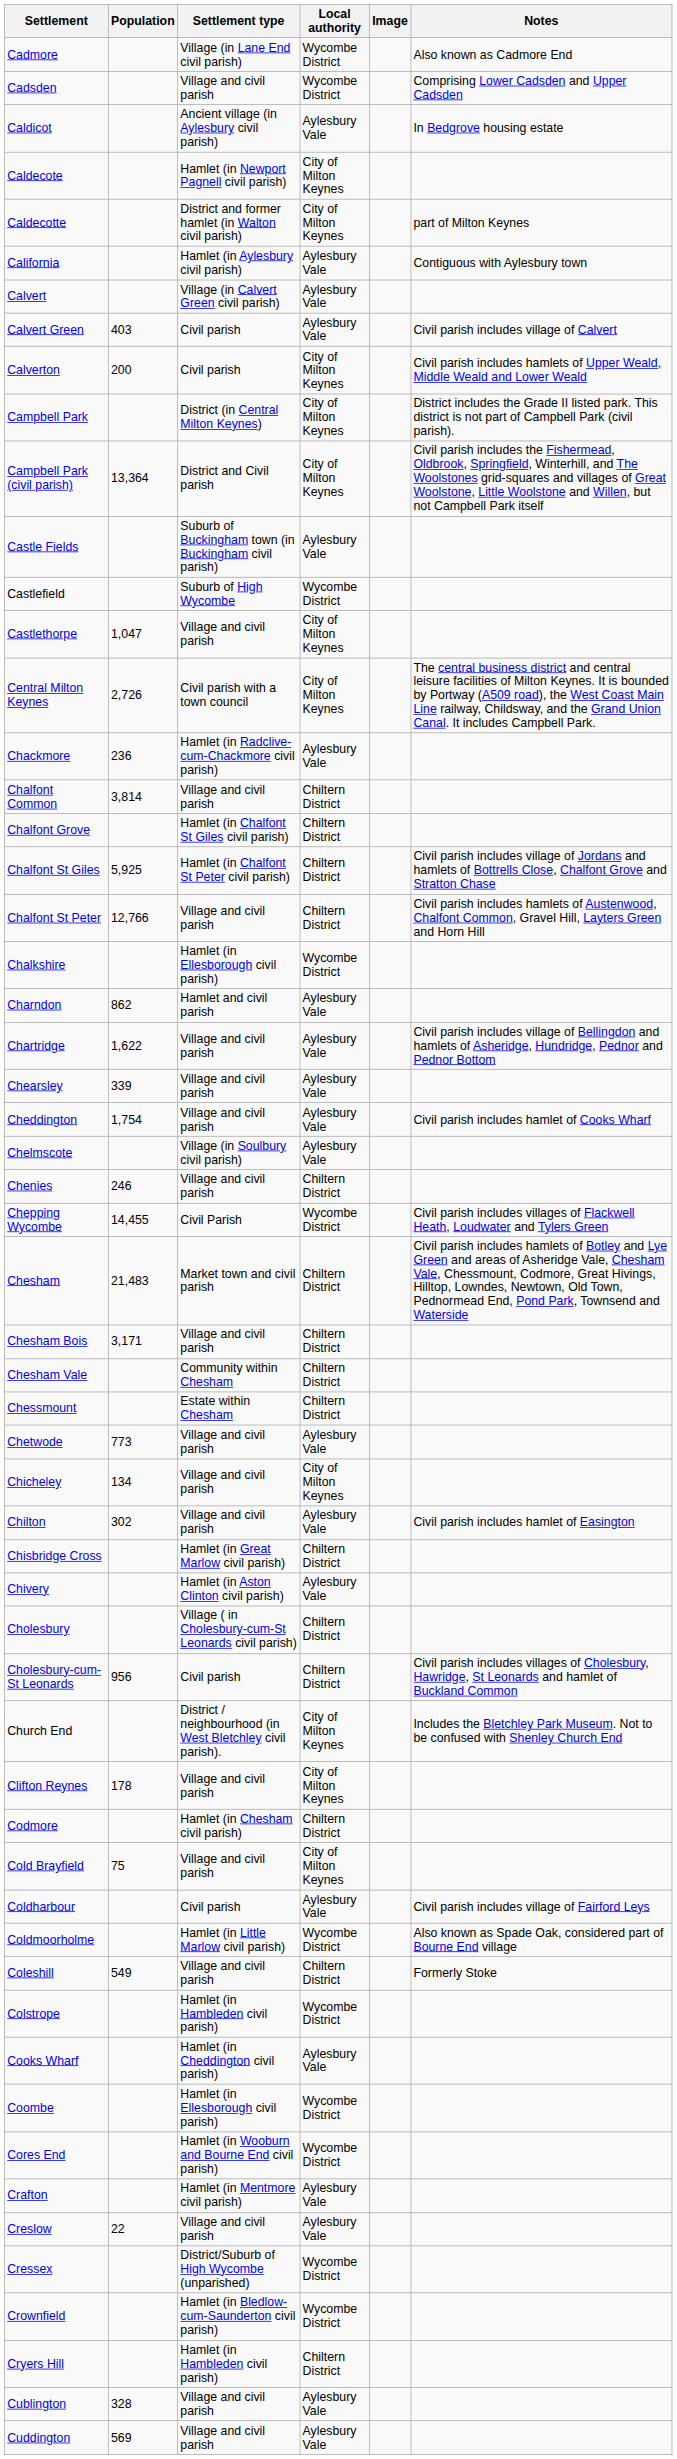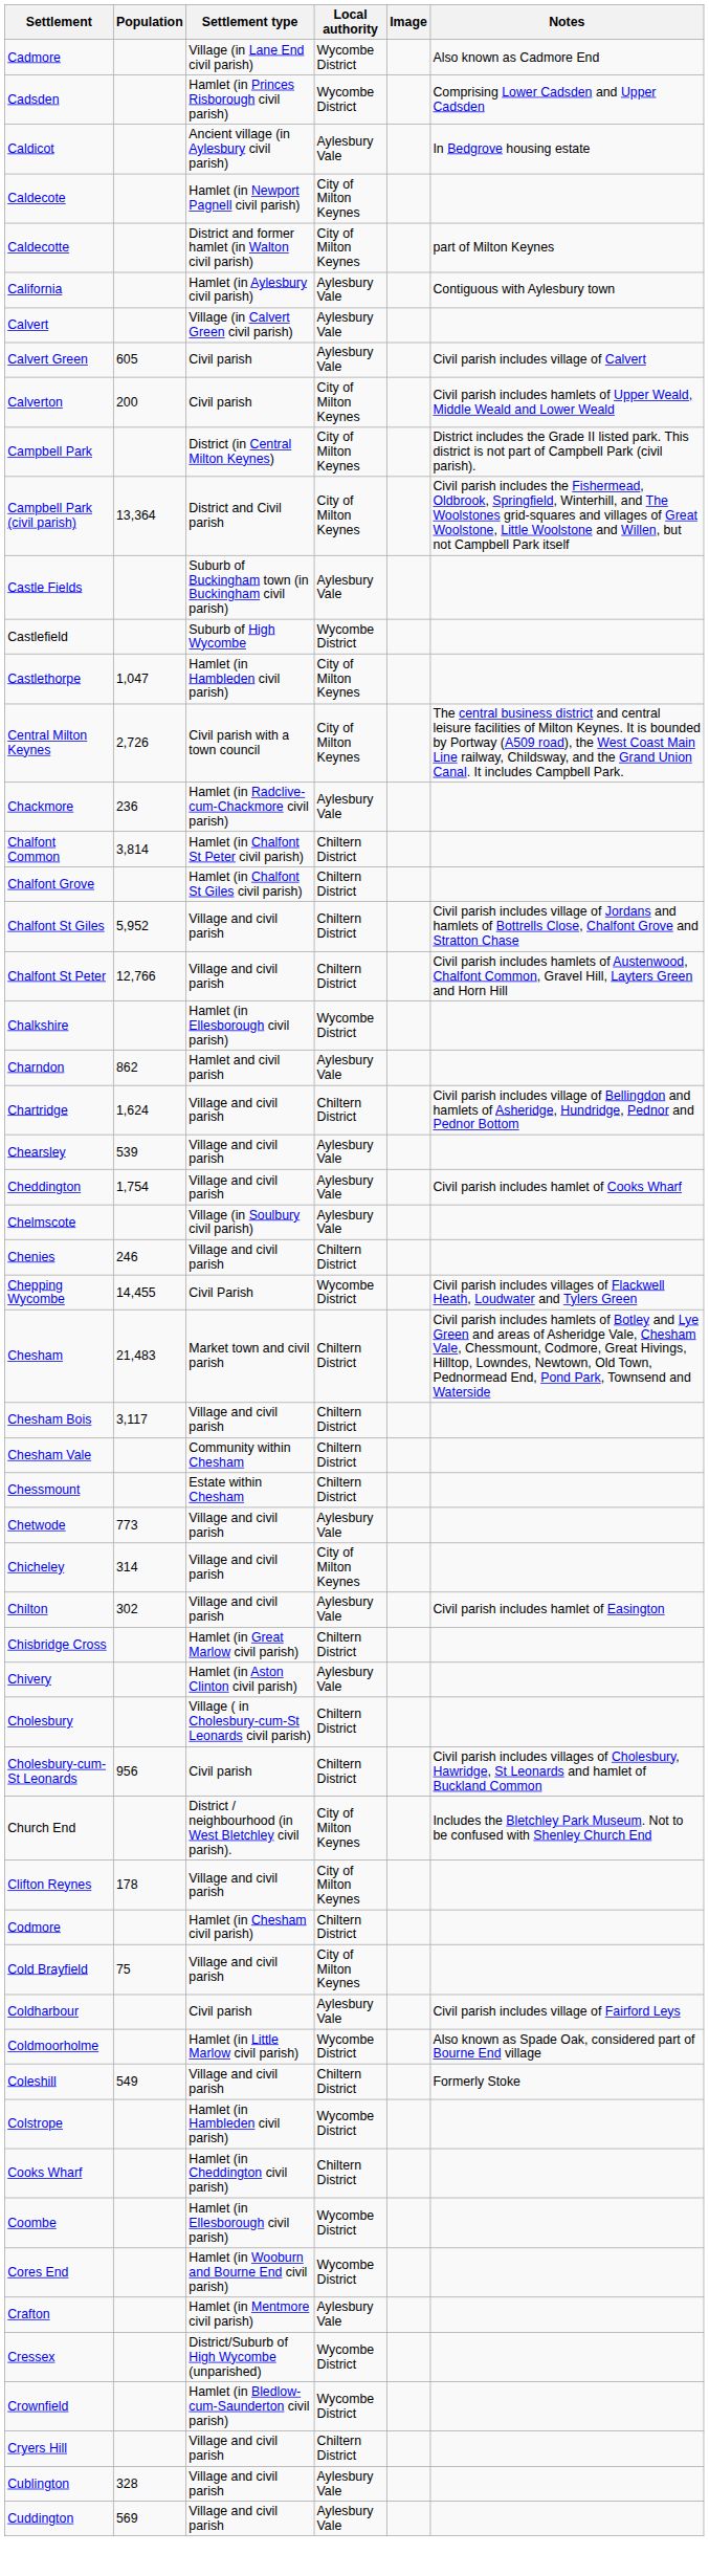Cadsden | Settlement type: Village and civil parish -> Hamlet (in Princes Risborough civil parish)
Calvert Green | Population: 403 -> 605
Castlethorpe | Settlement type: Village and civil parish -> Hamlet (in Hambleden civil parish)
Chalfont Common | Settlement type: Village and civil parish -> Hamlet (in Chalfont St Peter civil parish)
Chalfont St Giles | Population: 5,925 -> 5,952
Chalfont St Giles | Settlement type: Hamlet (in Chalfont St Peter civil parish) -> Village and civil parish
Chartridge | Population: 1,622 -> 1,624
Chartridge | Local authority: Aylesbury Vale -> Chiltern District
Chearsley | Population: 339 -> 539
Chesham Bois | Population: 3,171 -> 3,117
Chicheley | Population: 134 -> 314
Cooks Wharf | Local authority: Aylesbury Vale -> Chiltern District
- row: Creslow | 22 | Village and civil parish | Aylesbury Vale
Cryers Hill | Settlement type: Hamlet (in Hambleden civil parish) -> Village and civil parish
